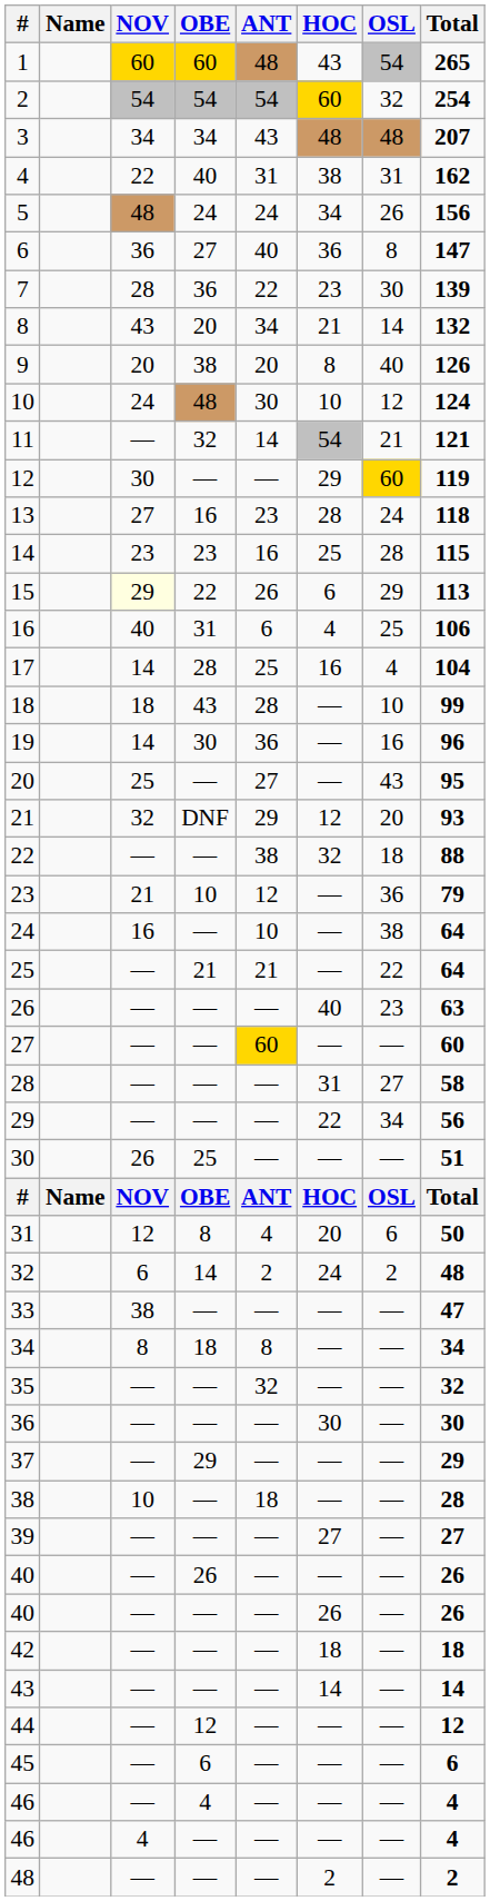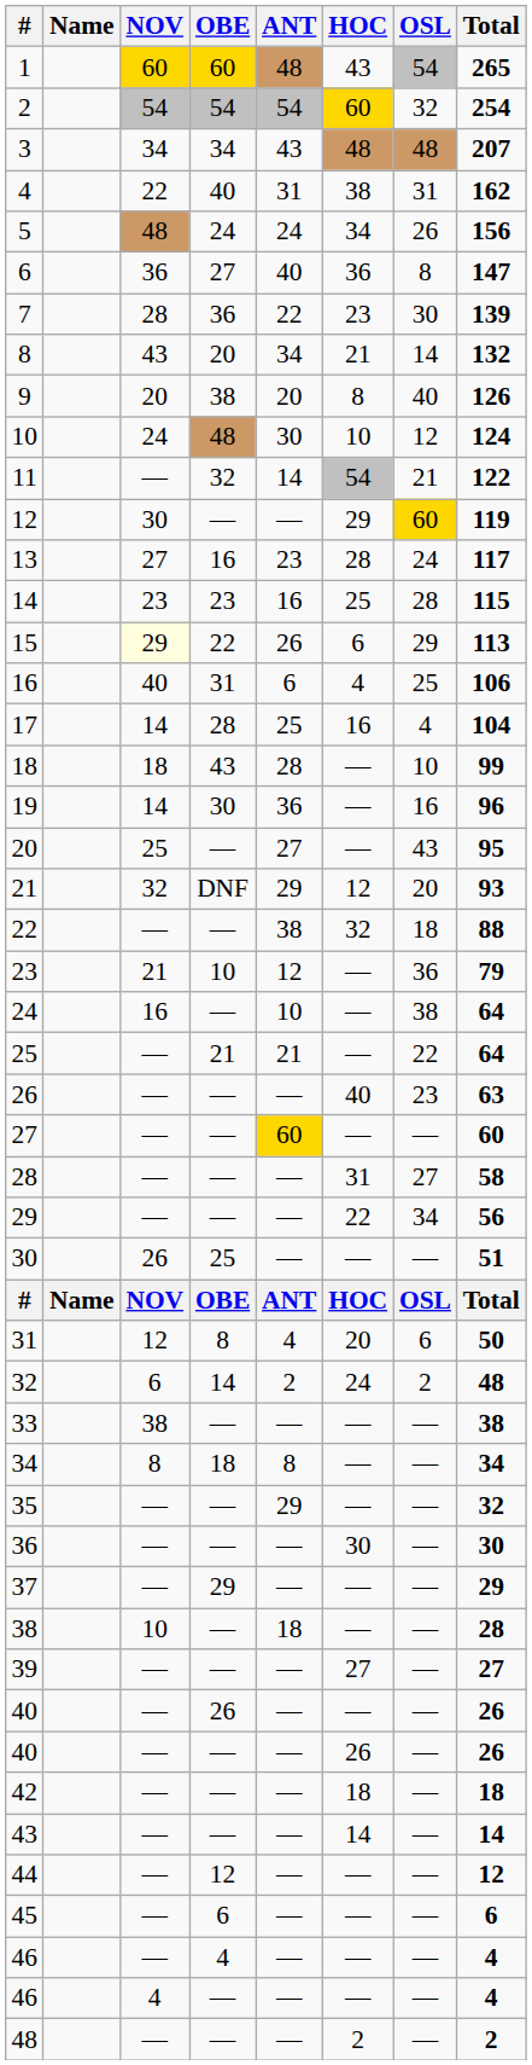11 | Total: 121 -> 122
13 | Total: 118 -> 117
33 | Total: 47 -> 38
35 | ANT: 32 -> 29
